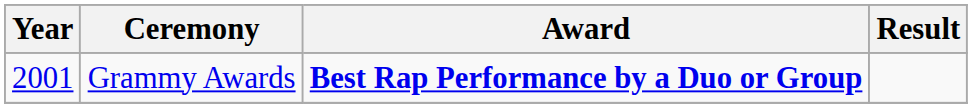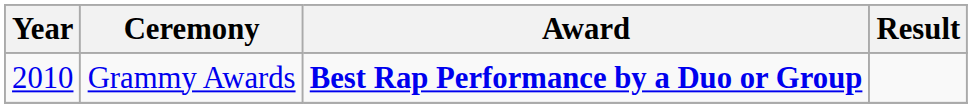Grammy Awards | Year: 2001 -> 2010
